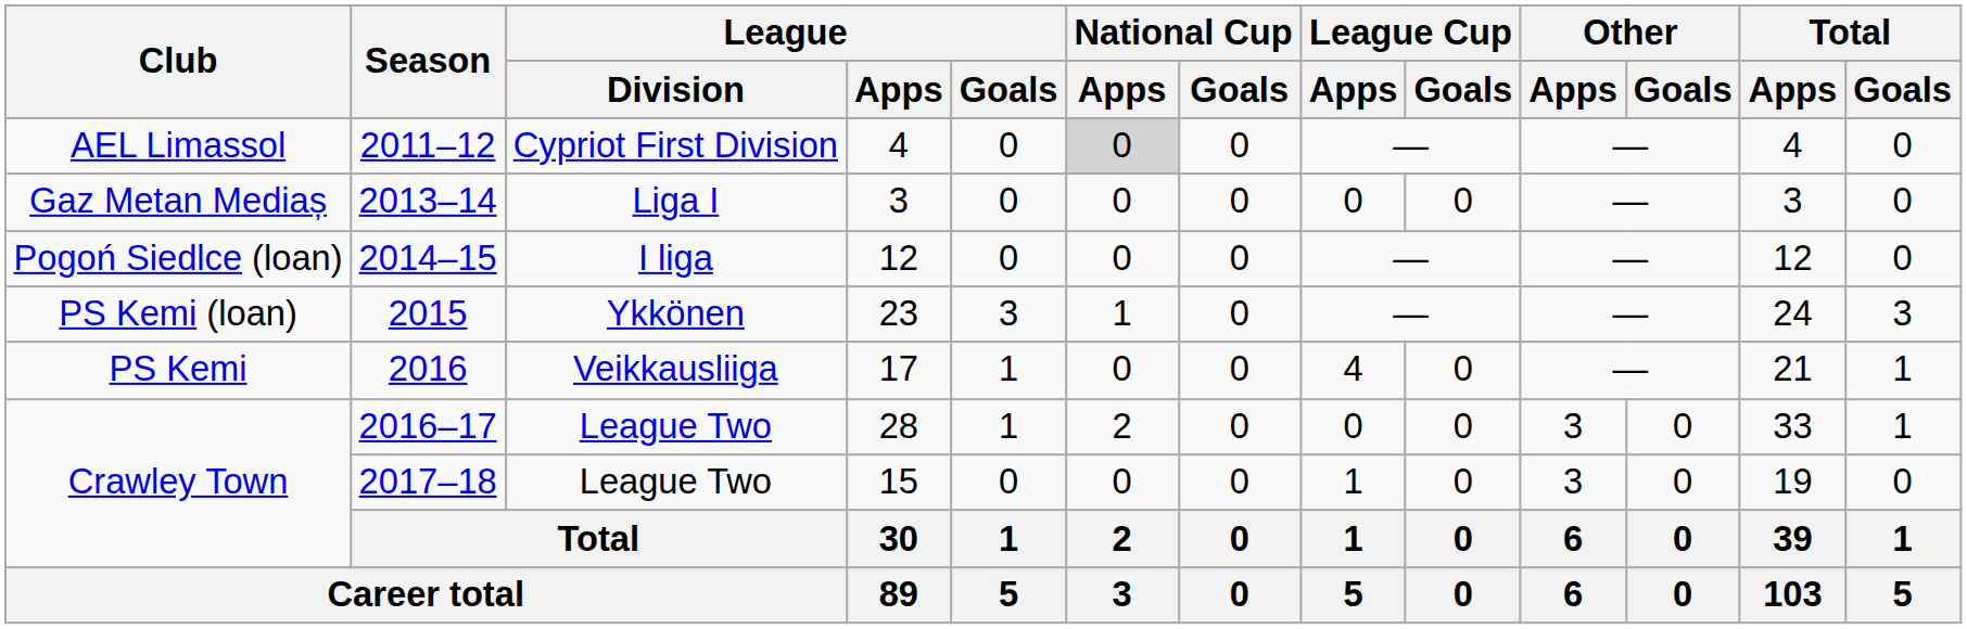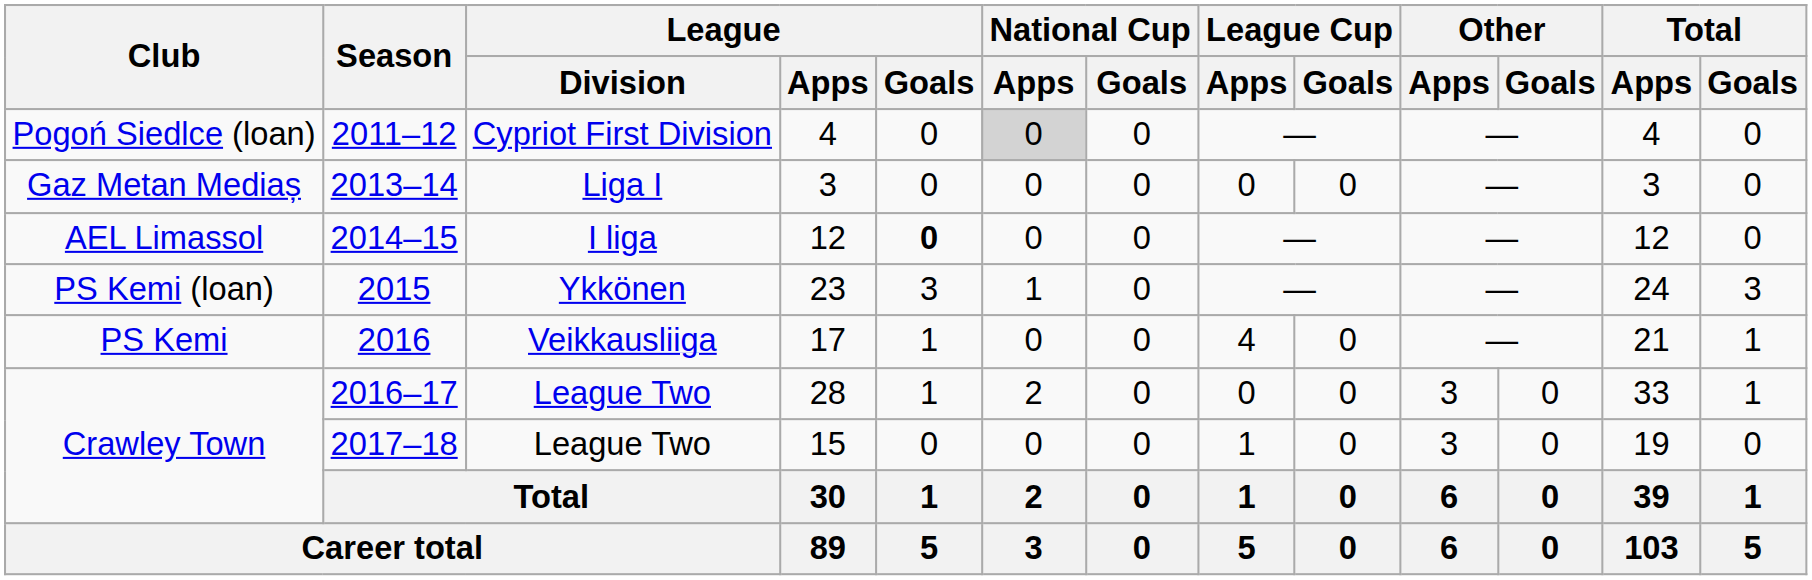2011–12 | Club: AEL Limassol -> Pogoń Siedlce (loan)
2014–15 | Club: Pogoń Siedlce (loan) -> AEL Limassol
2014–15 | League / Goals: normal -> bold
